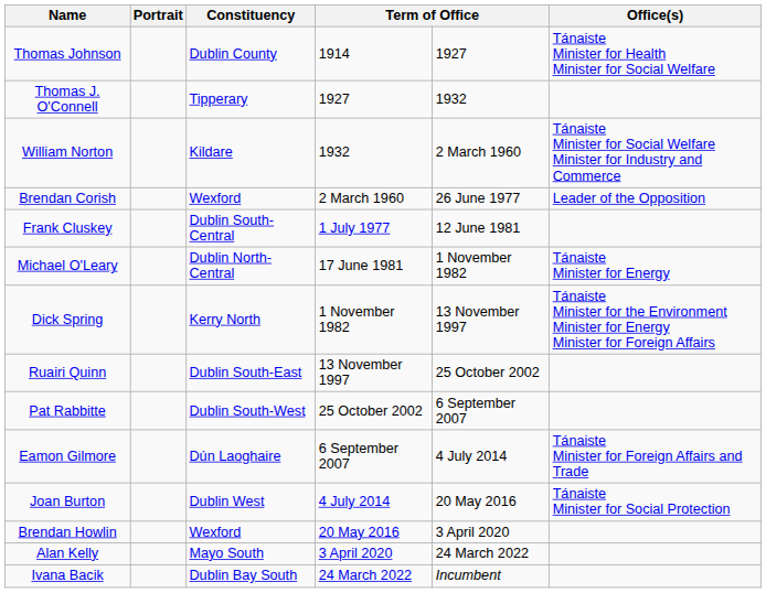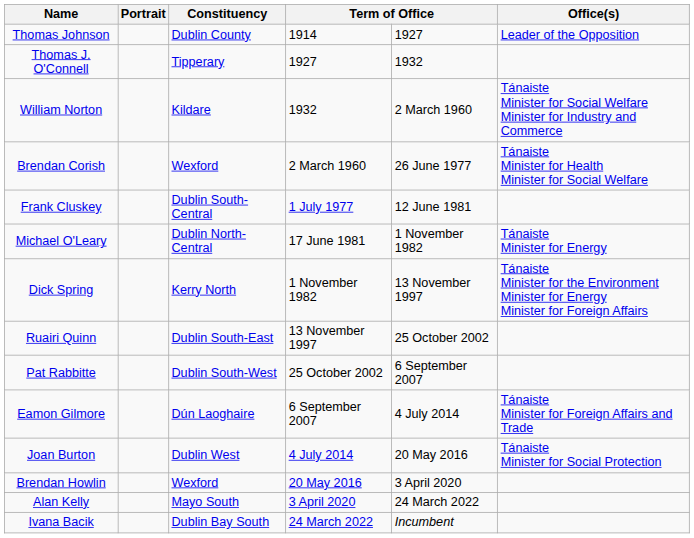Thomas Johnson | Office(s): Tánaiste Minister for Health Minister for Social Welfare -> Leader of the Opposition
Brendan Corish | Office(s): Leader of the Opposition -> Tánaiste Minister for Health Minister for Social Welfare
